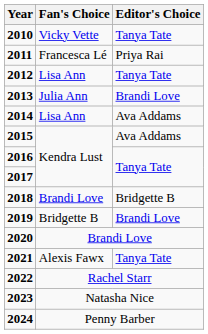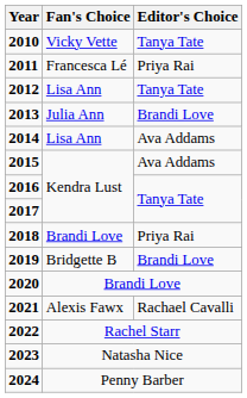2018 | Editor's Choice: Bridgette B -> Priya Rai
2021 | Editor's Choice: Tanya Tate -> Rachael Cavalli
